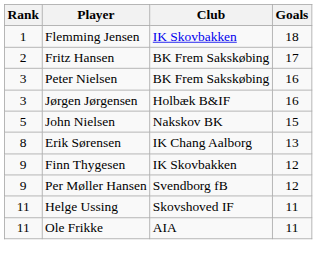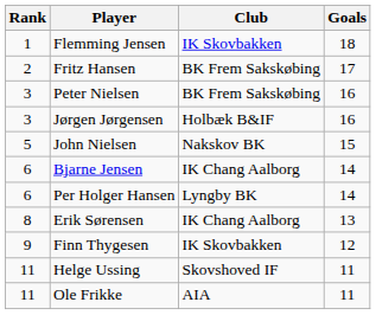+ row: 6 | Bjarne Jensen | IK Chang Aalborg | 14
+ row: 6 | Per Holger Hansen | Lyngby BK | 14
- row: 9 | Per Møller Hansen | Svendborg fB | 12
